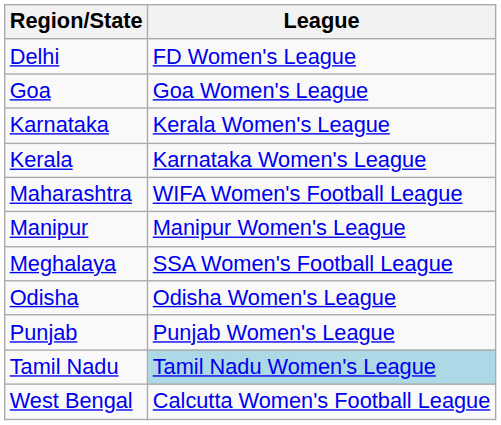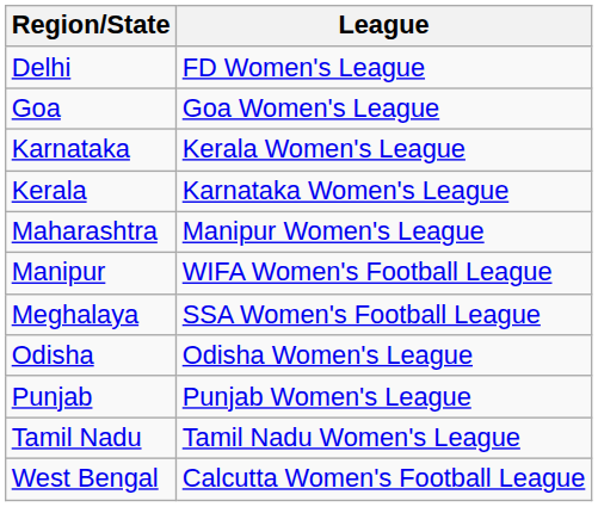Maharashtra | League: WIFA Women's Football League -> Manipur Women's League
Manipur | League: Manipur Women's League -> WIFA Women's Football League
Tamil Nadu | League: lightblue background -> no background
